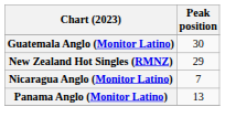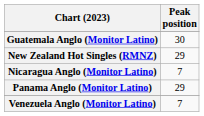Panama Anglo (Monitor Latino) | Peak position: 13 -> 29
+ row: Venezuela Anglo (Monitor Latino) | 7
